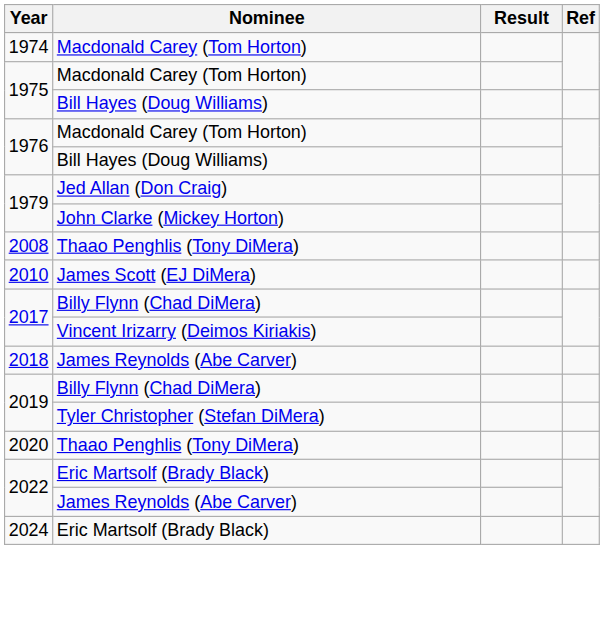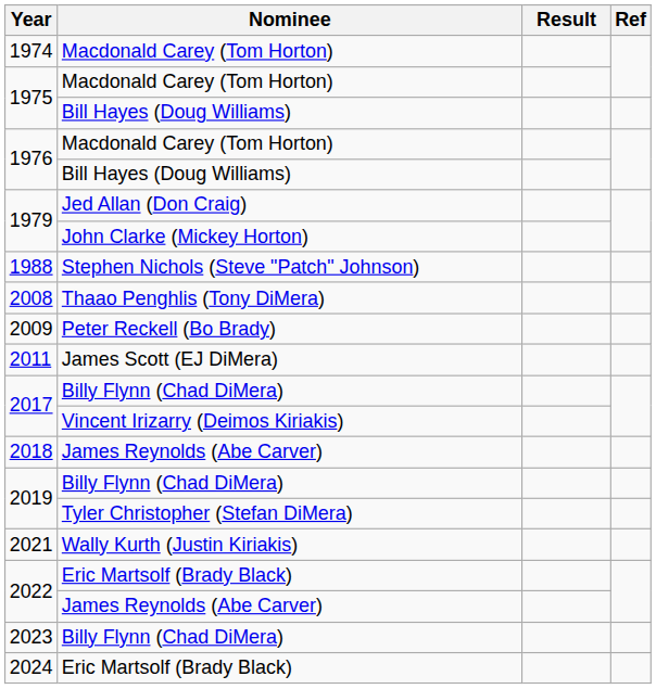+ row: 1988 | Stephen Nichols (Steve "Patch" Johnson)
+ row: 2009 | Peter Reckell (Bo Brady)
- row: 2010 | James Scott (EJ DiMera)
+ row: 2011 | James Scott (EJ DiMera)
- row: 2020 | Thaao Penghlis (Tony DiMera)
+ row: 2021 | Wally Kurth (Justin Kiriakis)
+ row: 2023 | Billy Flynn (Chad DiMera)
